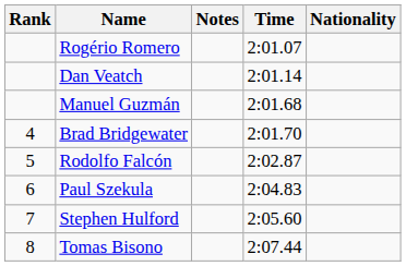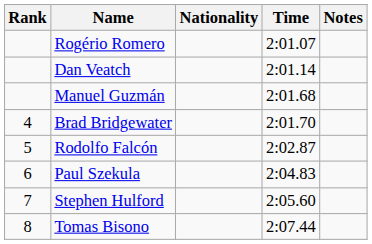columns swapped: Nationality <-> Notes
